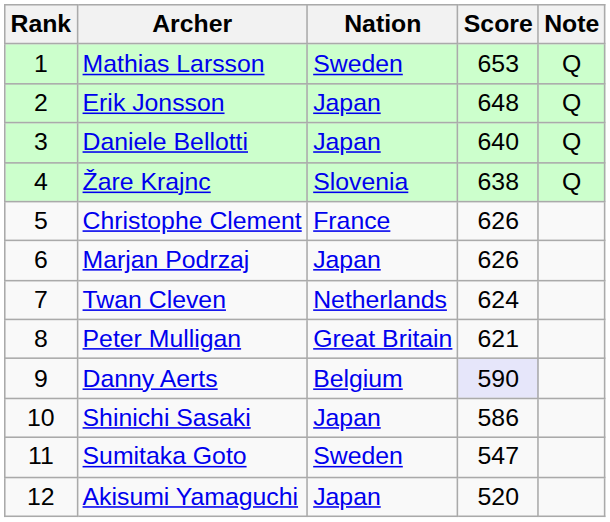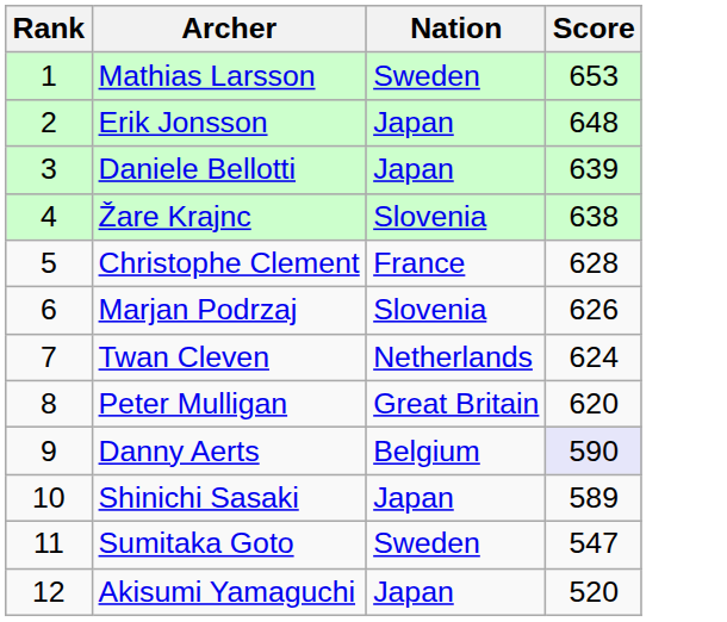- column: Note | Q | Q | Q | Q
Daniele Bellotti | Score: 640 -> 639
Christophe Clement | Score: 626 -> 628
Marjan Podrzaj | Nation: Japan -> Slovenia
Peter Mulligan | Score: 621 -> 620
Shinichi Sasaki | Score: 586 -> 589
